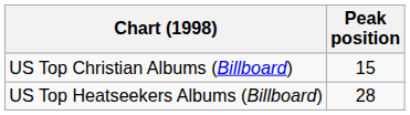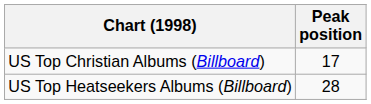US Top Christian Albums (Billboard) | Peak position: 15 -> 17
